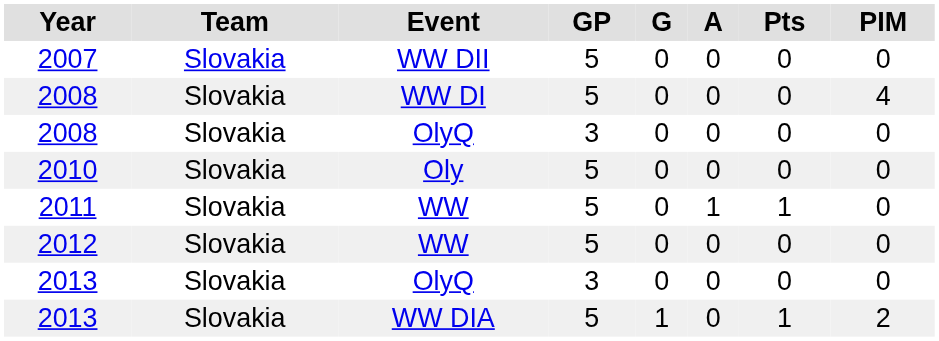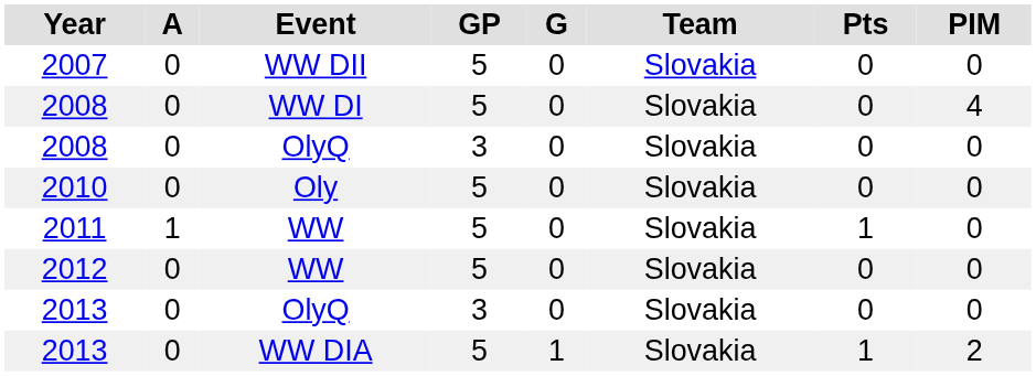columns swapped: Team <-> A
